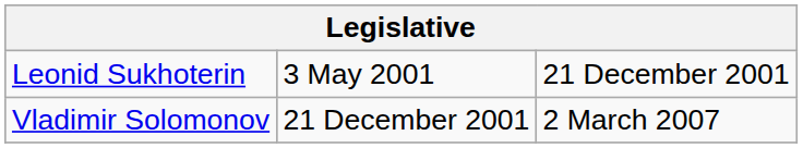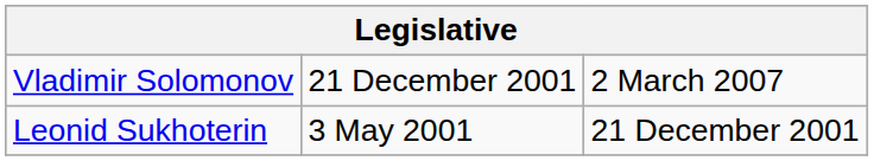rows swapped: Vladimir Solomonov <-> Leonid Sukhoterin
